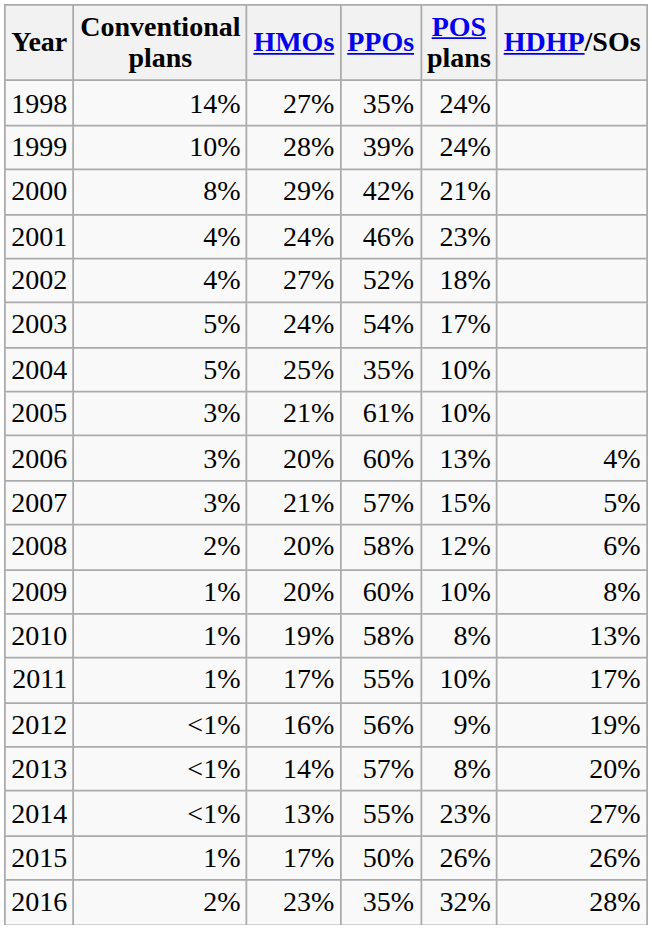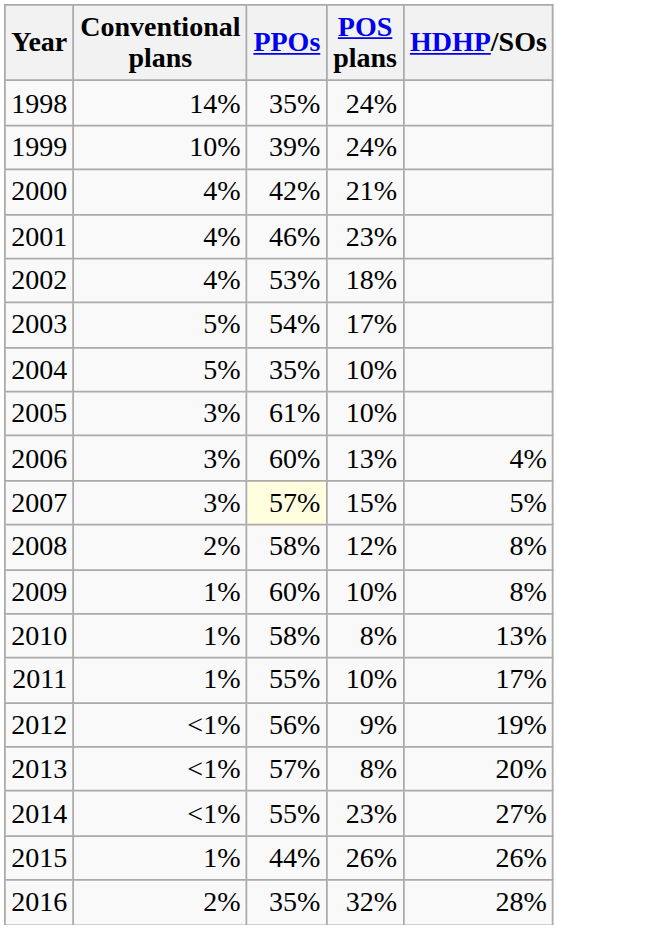- column: HMOs | 27% | 28% | 29% | 24% | 27% | 24% | 25% | 21% | 20% | 21% | 20% | 20% | 19% | 17% | 16% | 14% | 13% | 17% | 23%
2000 | Conventional plans: 8% -> 4%
2002 | PPOs: 52% -> 53%
2007 | PPOs: no background -> lightyellow background
2008 | HDHP/SOs: 6% -> 8%
2015 | PPOs: 50% -> 44%
